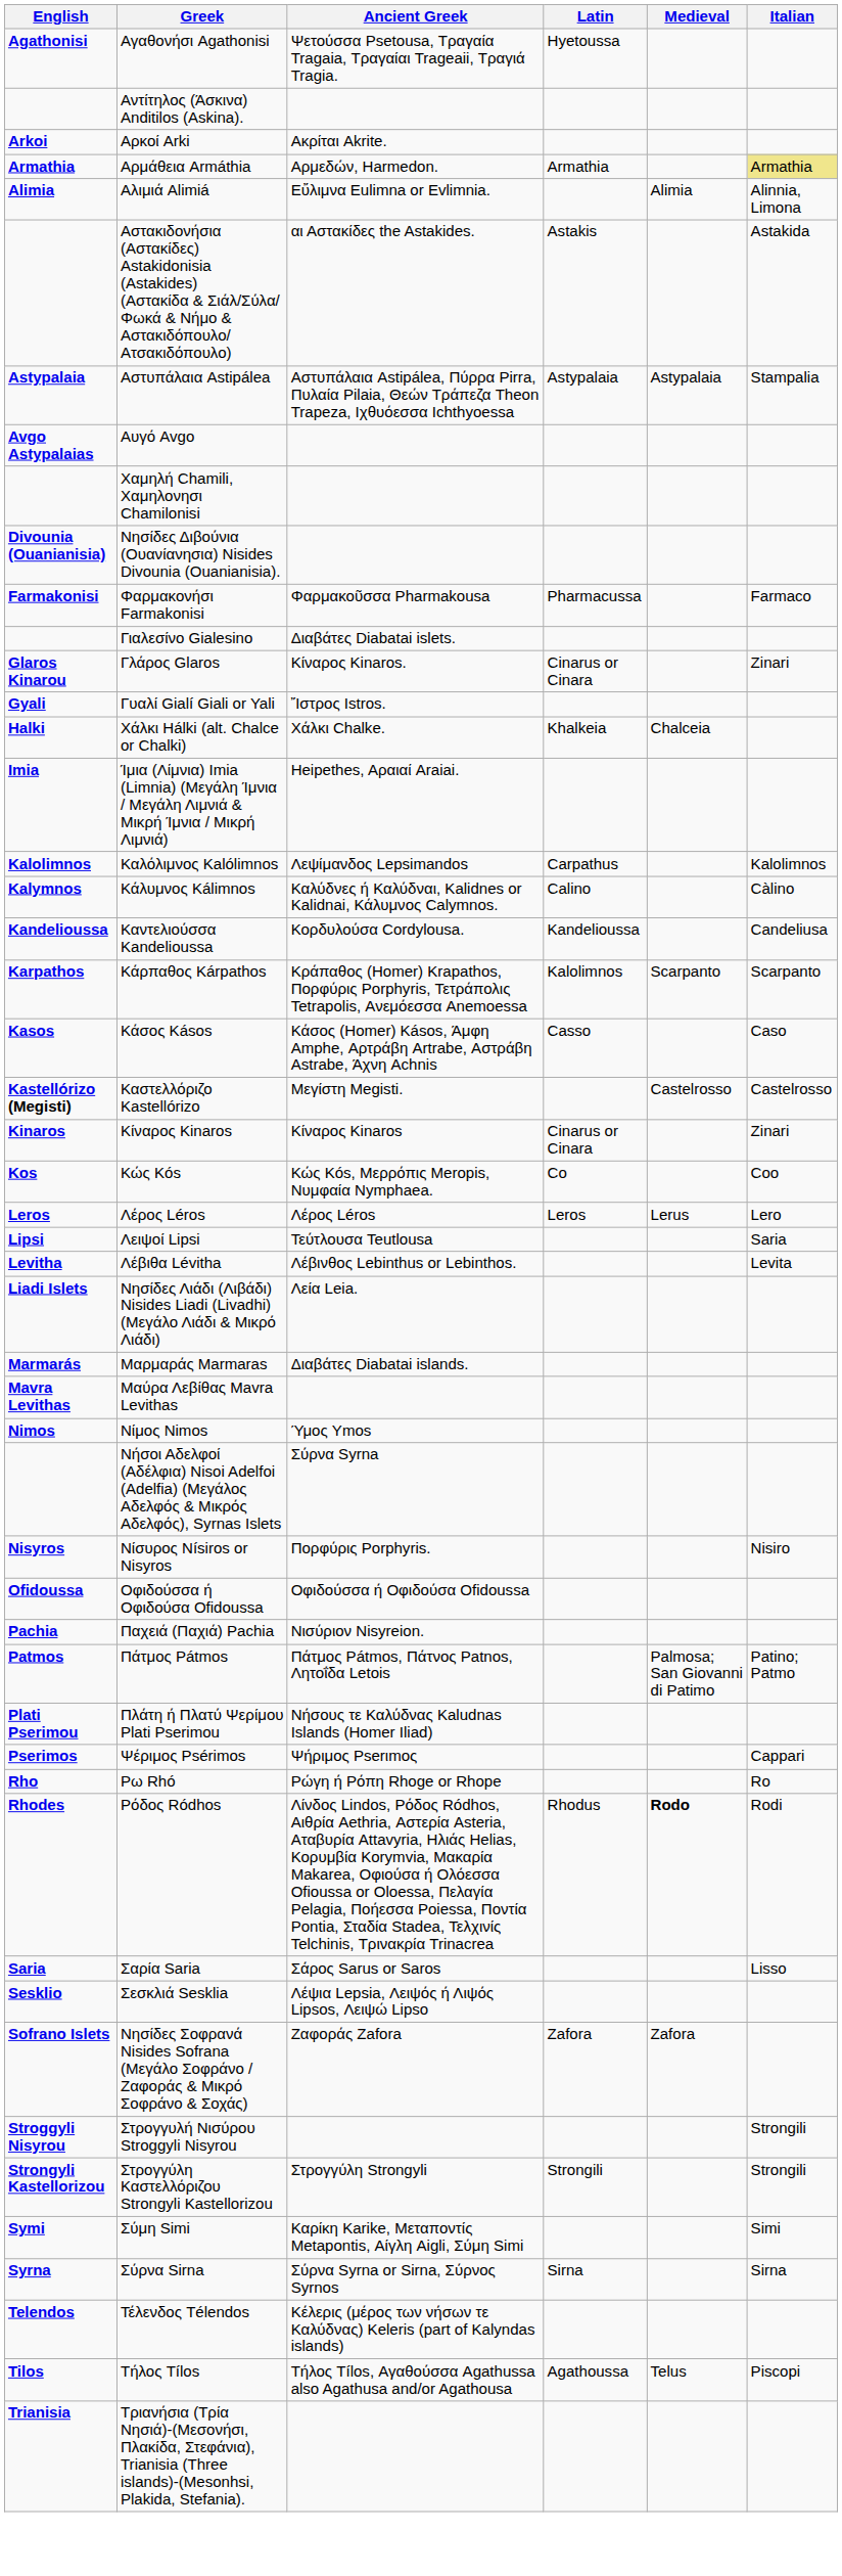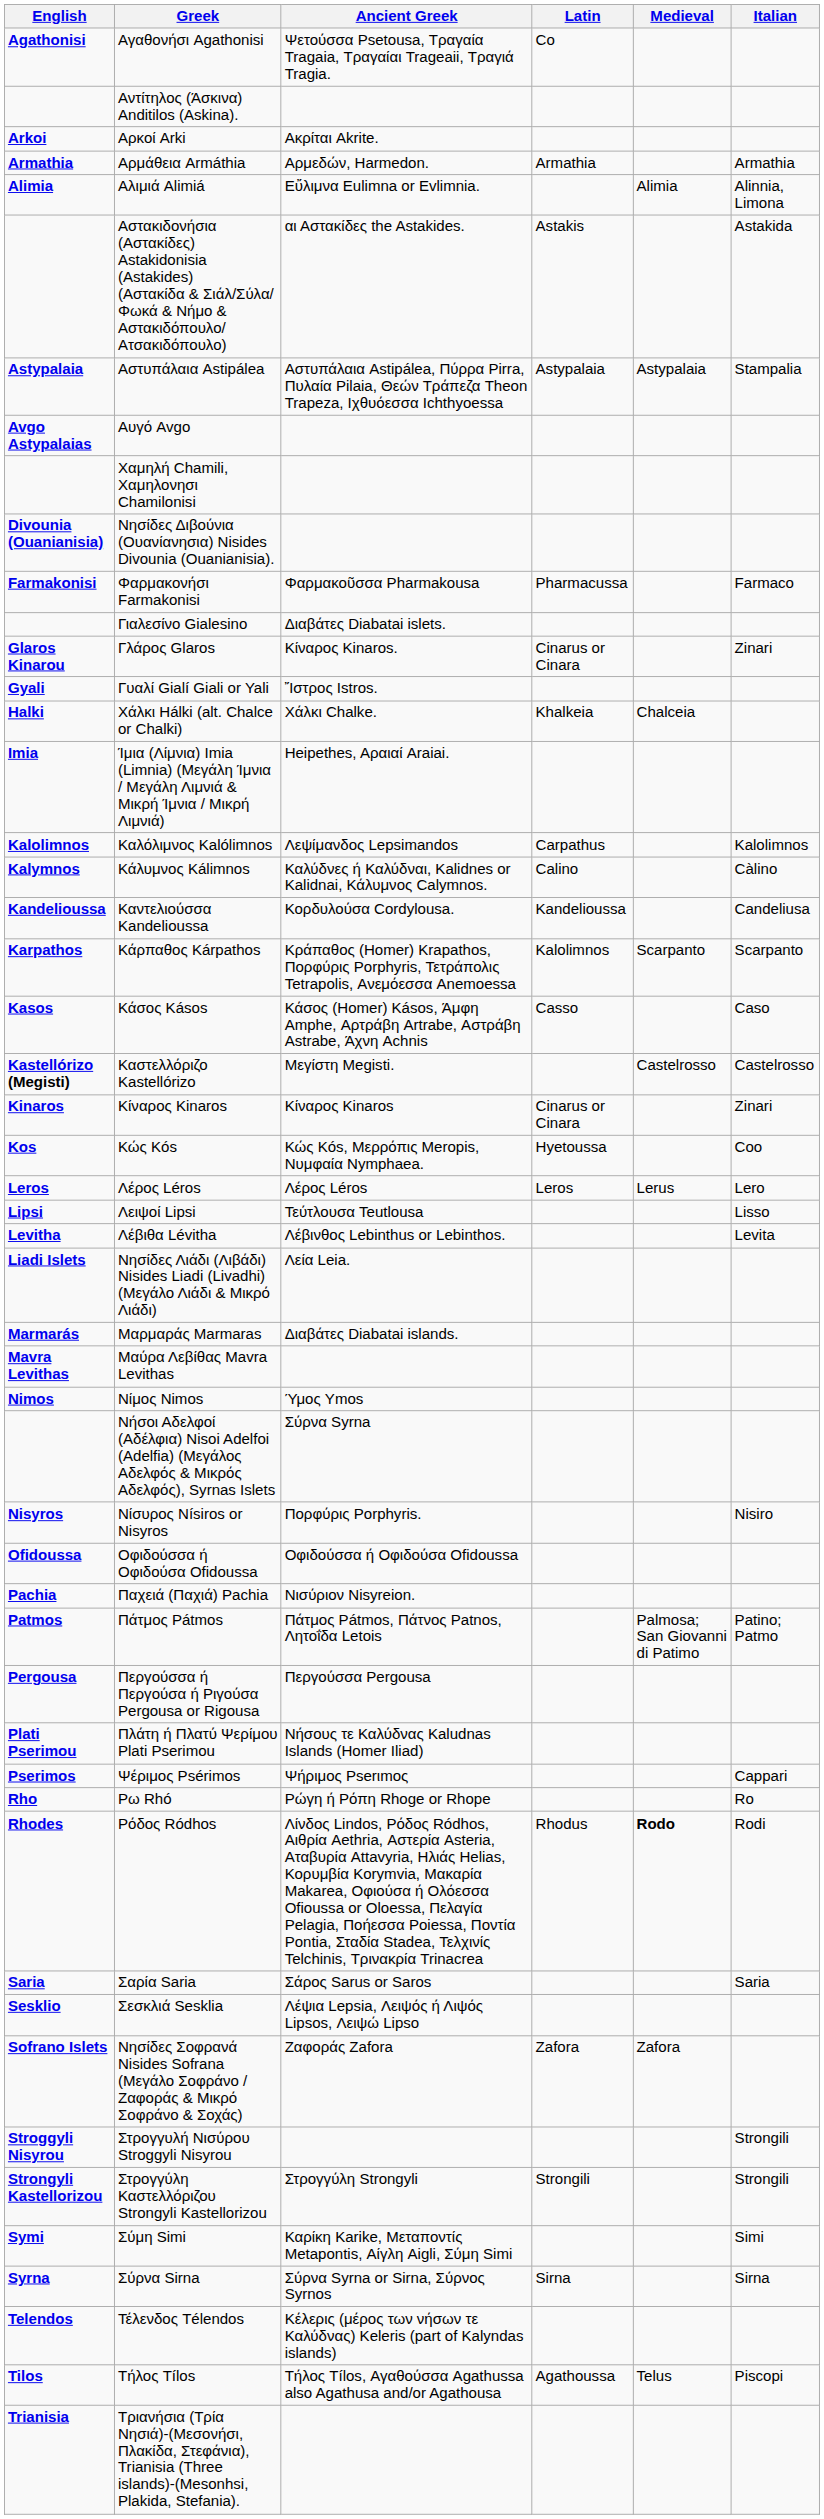Αγαθονήσι Agathonisi | Latin: Hyetoussa -> Co
Αρμάθεια Armáthia | Italian: khaki background -> no background
Κώς Kós | Latin: Co -> Hyetoussa
Λειψοί Lipsi | Italian: Saria -> Lisso
+ row: Pergousa | Περγούσσα ή Περγούσα ή Ριγούσα Pergousa or Rigousa | Περγούσσα Pergousa
Σαρία Saria | Italian: Lisso -> Saria
